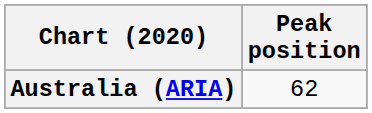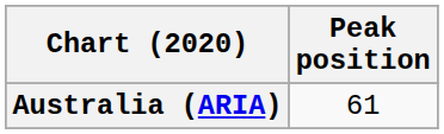Australia (ARIA) | Peak position: 62 -> 61
